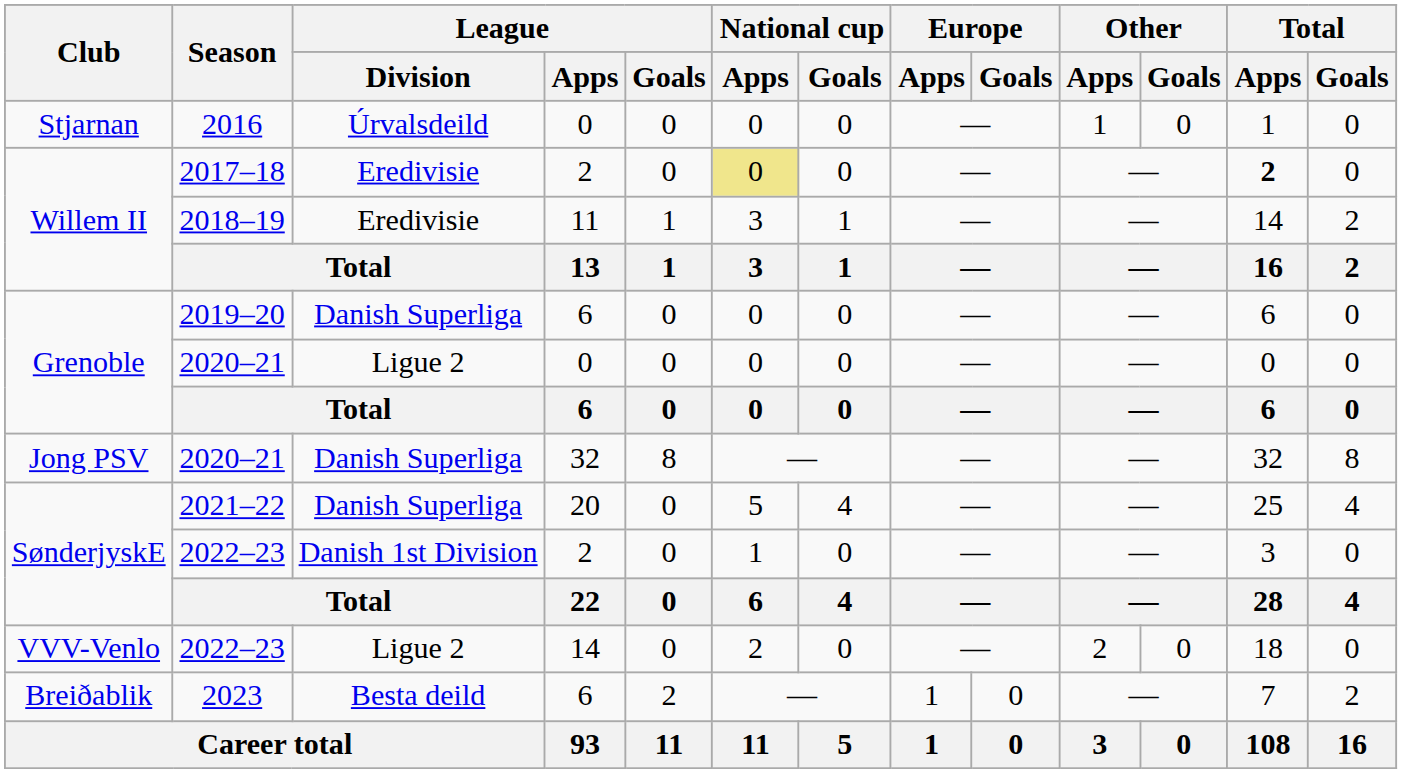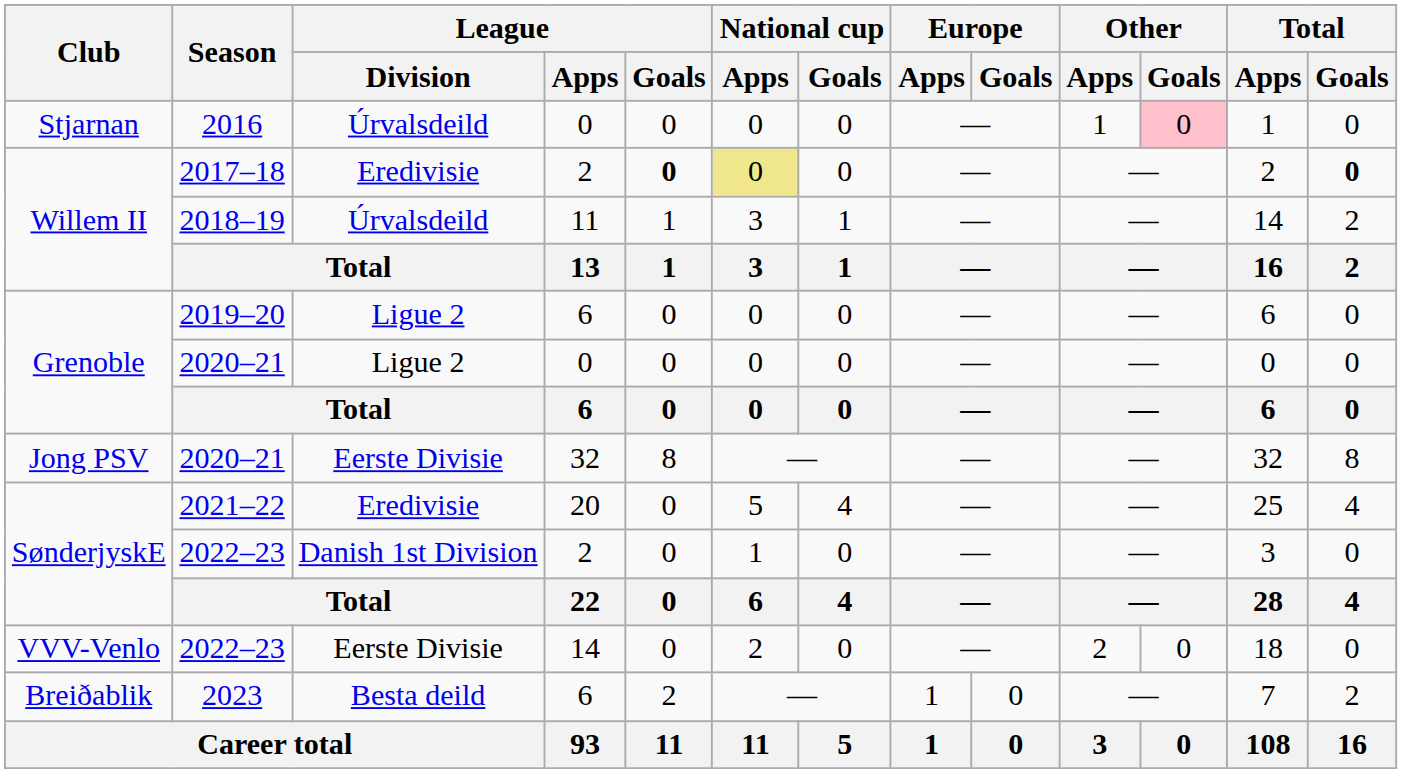2016 | Other / Goals: no background -> pink background
2017–18 | League / Goals: normal -> bold
2017–18 | Total / Apps: bold -> normal
2017–18 | Total / Goals: normal -> bold
2018–19 | League / Division: Eredivisie -> Úrvalsdeild
2019–20 | League / Division: Danish Superliga -> Ligue 2
Jong PSV / 2020–21 | League / Division: Danish Superliga -> Eerste Divisie
2021–22 | League / Division: Danish Superliga -> Eredivisie
VVV-Venlo / 2022–23 | League / Division: Ligue 2 -> Eerste Divisie
